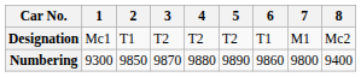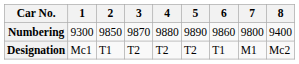rows swapped: Designation <-> Numbering
